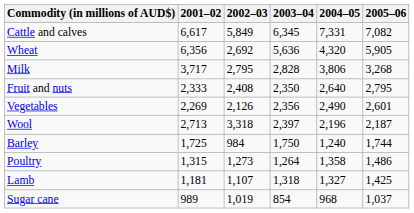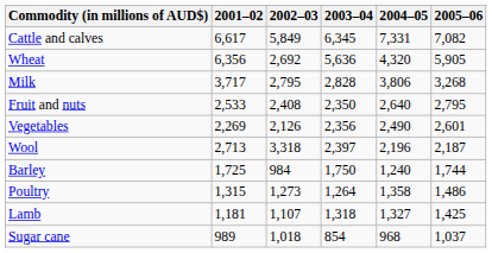Fruit and nuts | 2001–02: 2,333 -> 2,533
Sugar cane | 2002–03: 1,019 -> 1,018
